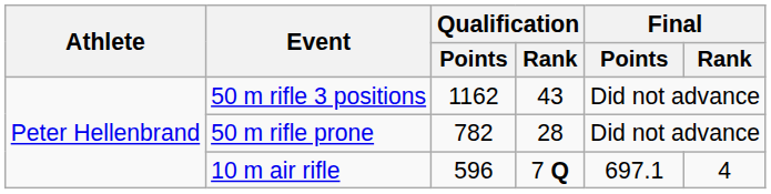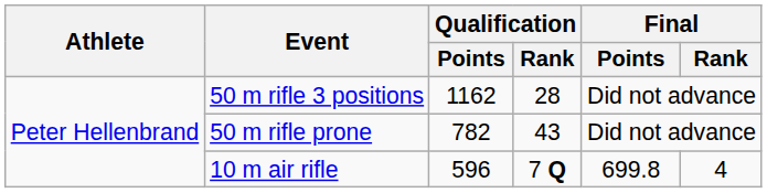50 m rifle 3 positions | Qualification / Rank: 43 -> 28
50 m rifle prone | Qualification / Rank: 28 -> 43
10 m air rifle | Final / Points: 697.1 -> 699.8
